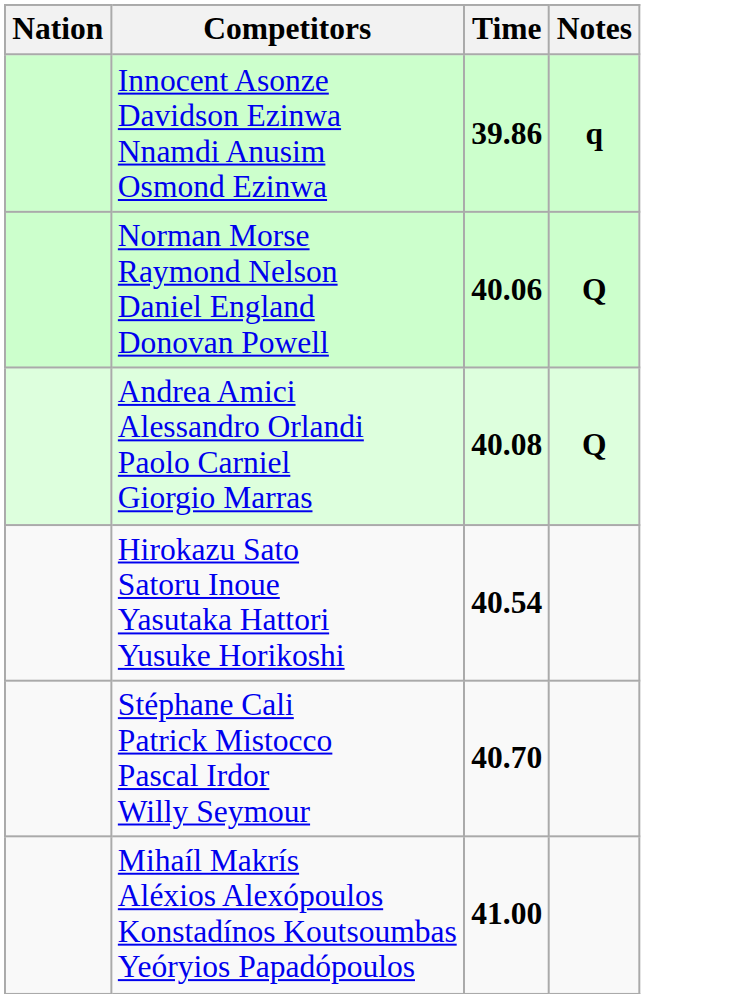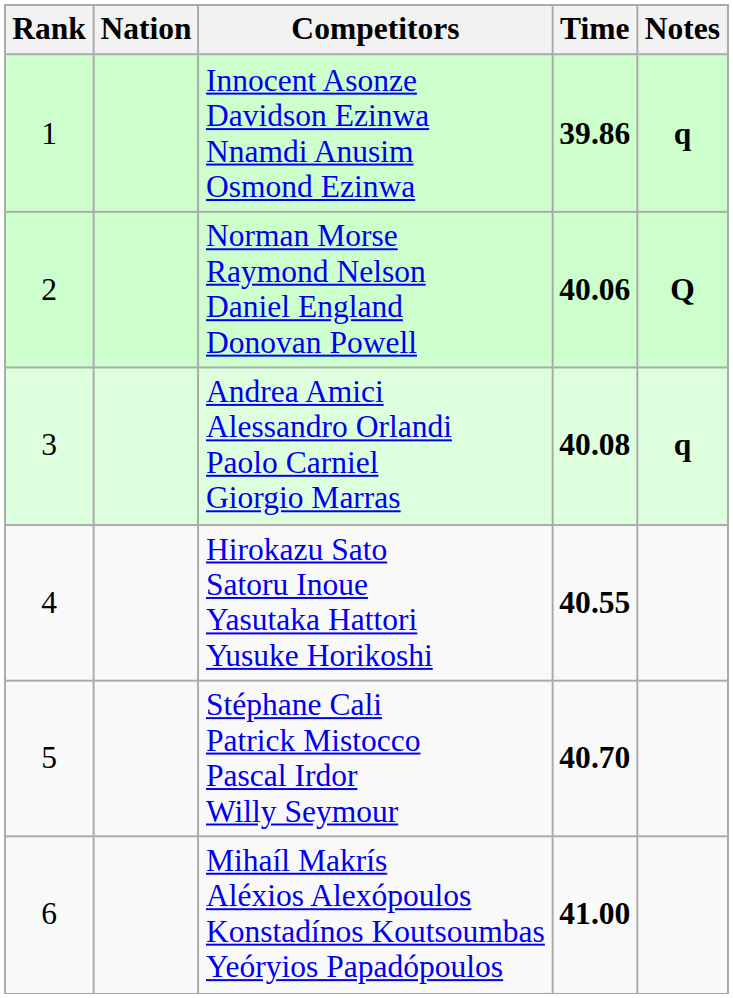+ column: Rank | 1 | 2 | 3 | 4 | 5 | 6
Andrea Amici Alessandro Orlandi Paolo Carniel Giorgio Marras | Notes: Q -> q
Hirokazu Sato Satoru Inoue Yasutaka Hattori Yusuke Horikoshi | Time: 40.54 -> 40.55
